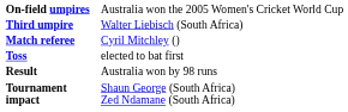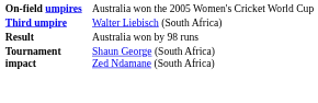- row: Match referee | Cyril Mitchley ()
- row: Toss | elected to bat first
